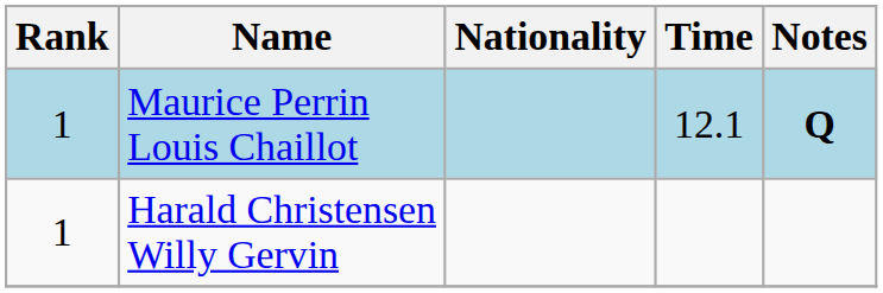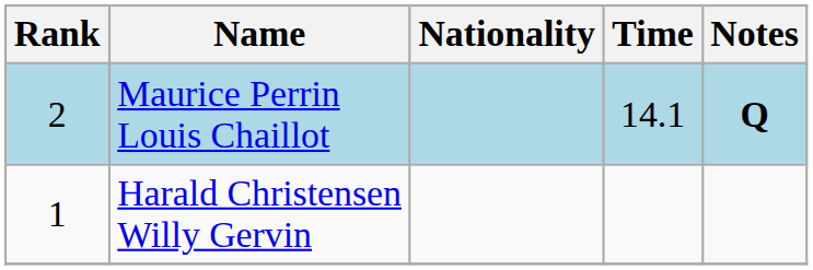Maurice Perrin Louis Chaillot | Rank: 1 -> 2
Maurice Perrin Louis Chaillot | Time: 12.1 -> 14.1
